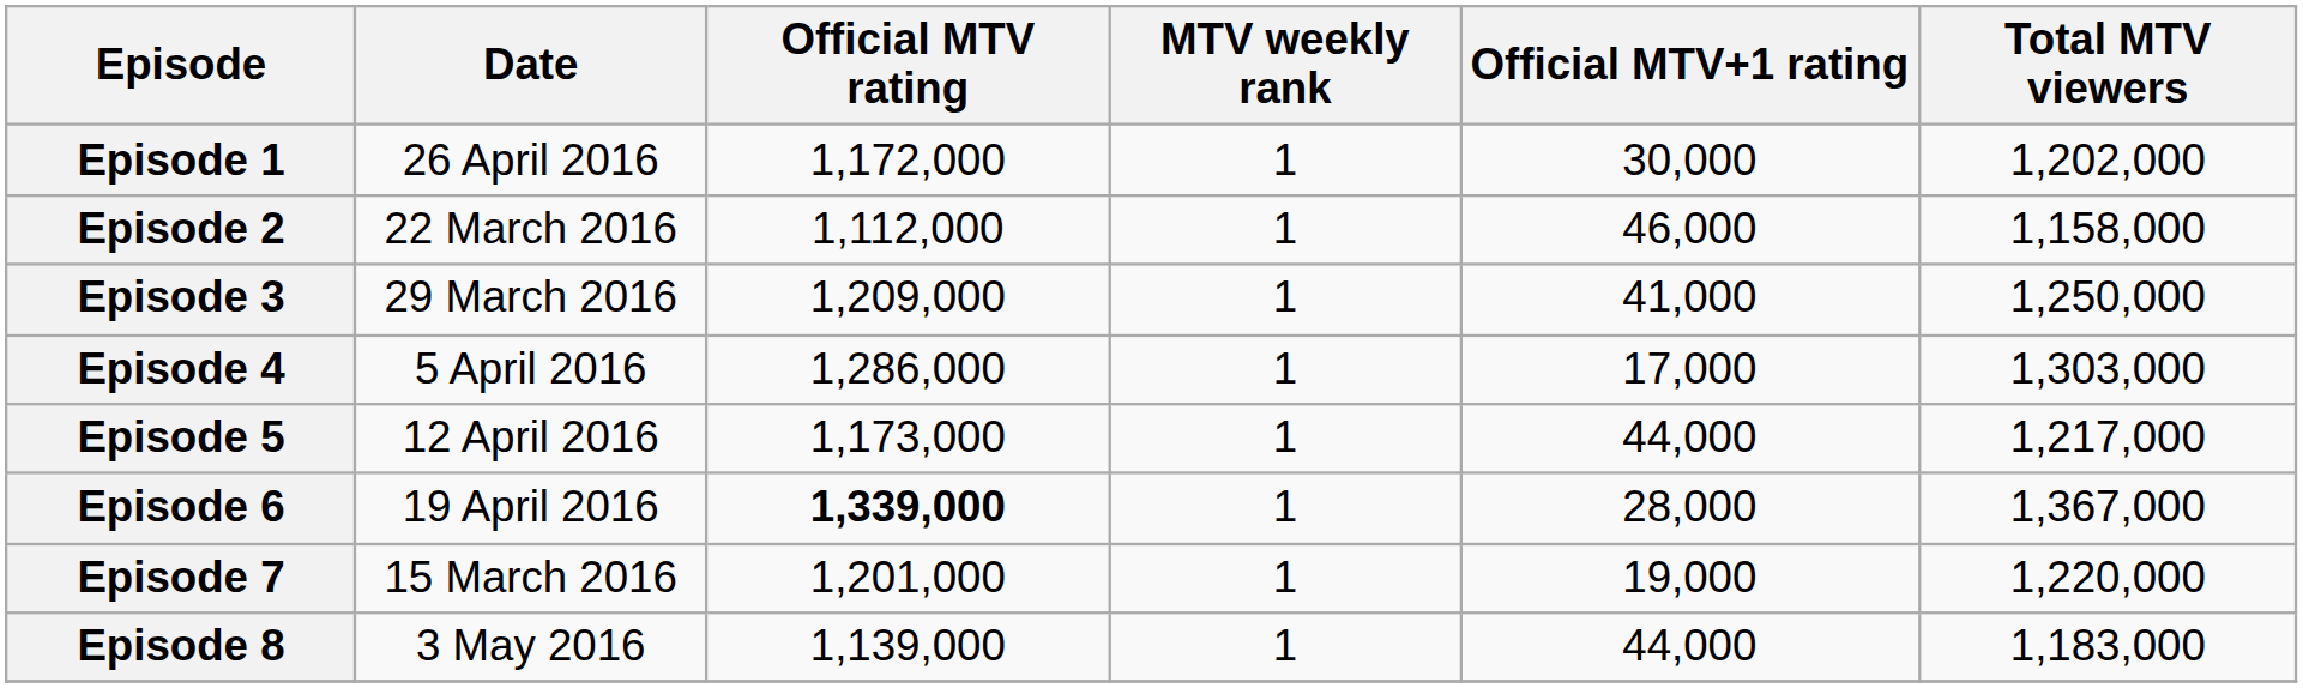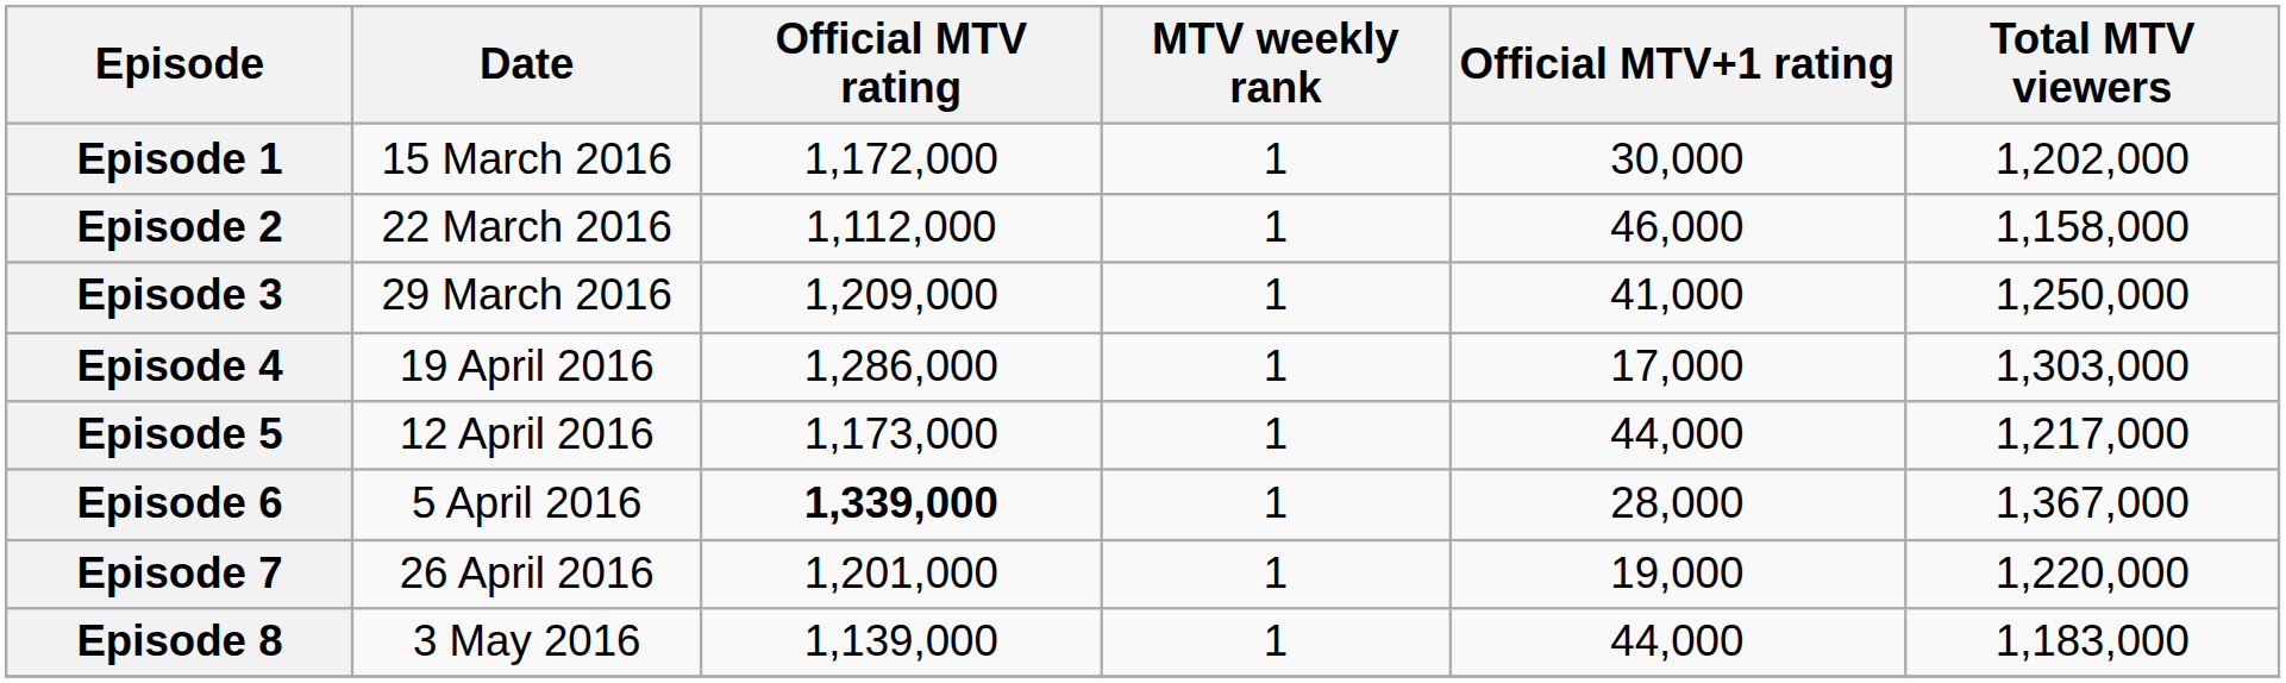Episode 1 | Date: 26 April 2016 -> 15 March 2016
Episode 4 | Date: 5 April 2016 -> 19 April 2016
Episode 6 | Date: 19 April 2016 -> 5 April 2016
Episode 7 | Date: 15 March 2016 -> 26 April 2016
